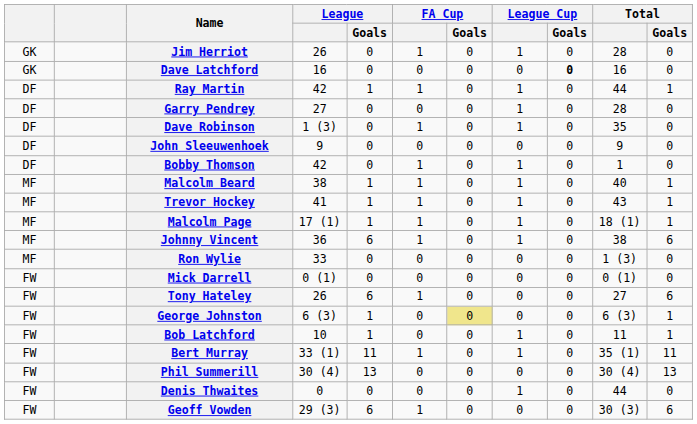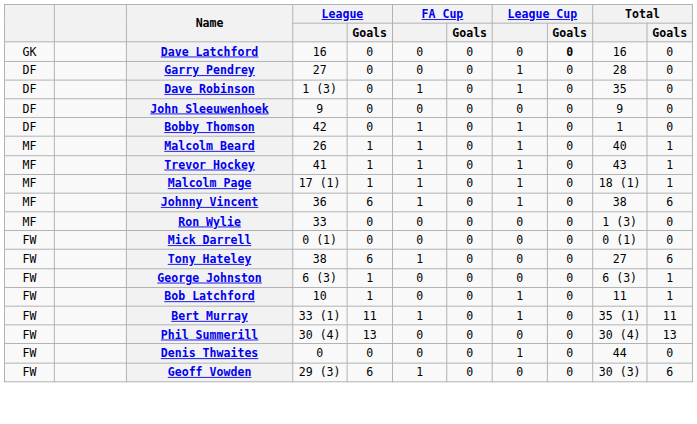- row: GK | Jim Herriot | 26 | 0 | 1 | 0 | 1 | 0 | 28 | 0
- row: DF | Ray Martin | 42 | 1 | 1 | 0 | 1 | 0 | 44 | 1
Malcolm Beard | League: 38 -> 26
Tony Hateley | League: 26 -> 38
George Johnston | FA Cup / Goals: khaki background -> no background
